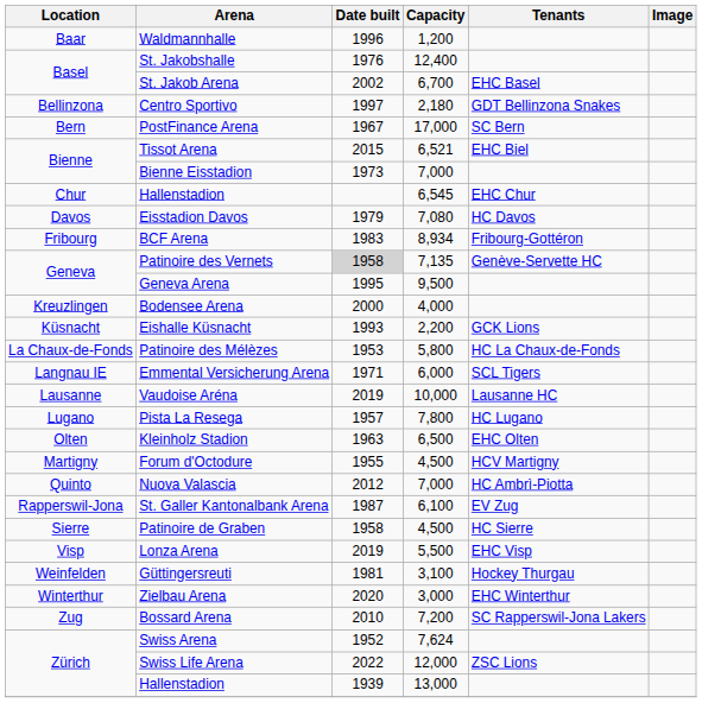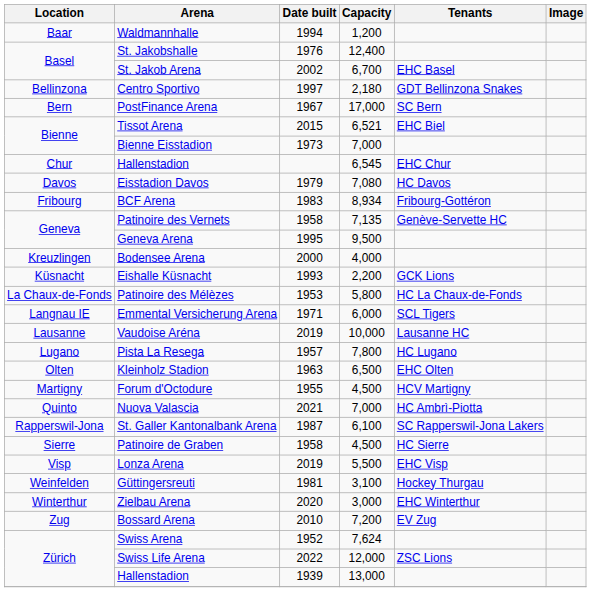Waldmannhalle | Date built: 1996 -> 1994
Patinoire des Vernets | Date built: lightgrey background -> no background
Nuova Valascia | Date built: 2012 -> 2021
St. Galler Kantonalbank Arena | Tenants: EV Zug -> SC Rapperswil-Jona Lakers
Bossard Arena | Tenants: SC Rapperswil-Jona Lakers -> EV Zug
